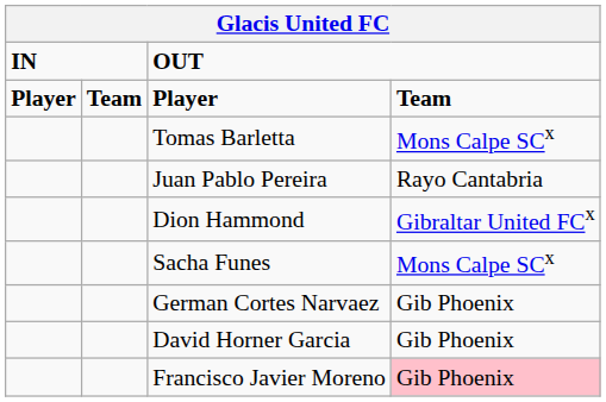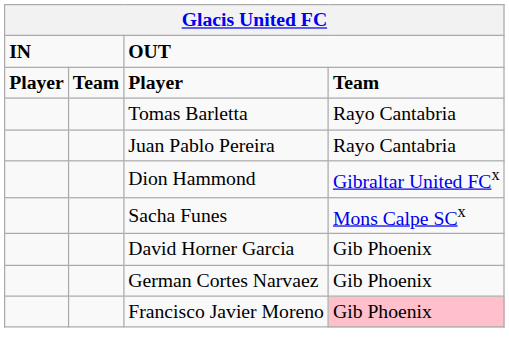Tomas Barletta | column 4: Mons Calpe SCx -> Rayo Cantabria
rows swapped: German Cortes Narvaez <-> David Horner Garcia
